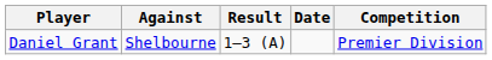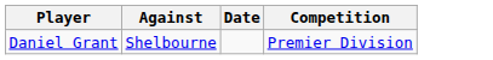- column: Result | 1–3 (A)
